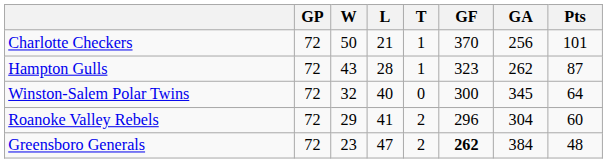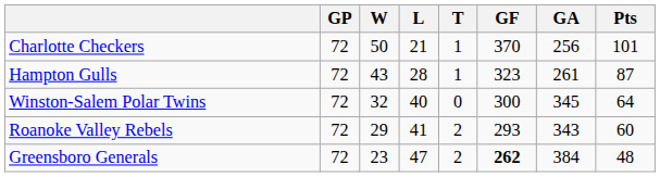Hampton Gulls | GA: 262 -> 261
Roanoke Valley Rebels | GF: 296 -> 293
Roanoke Valley Rebels | GA: 304 -> 343
